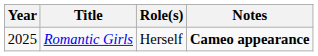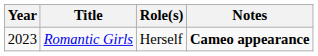Romantic Girls | Year: 2025 -> 2023
